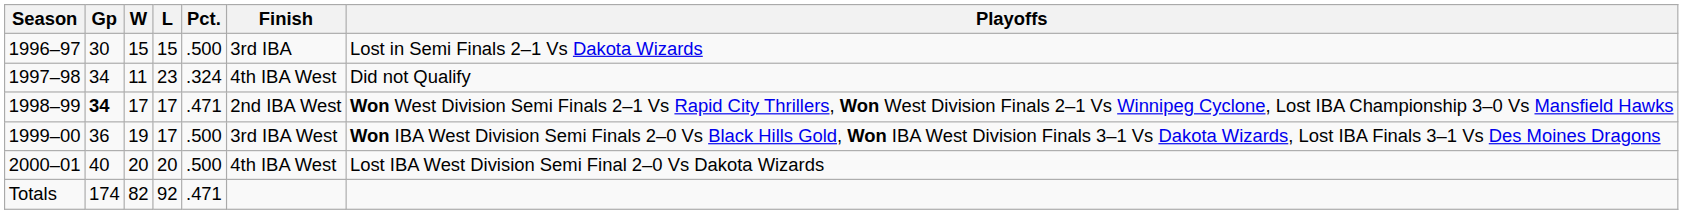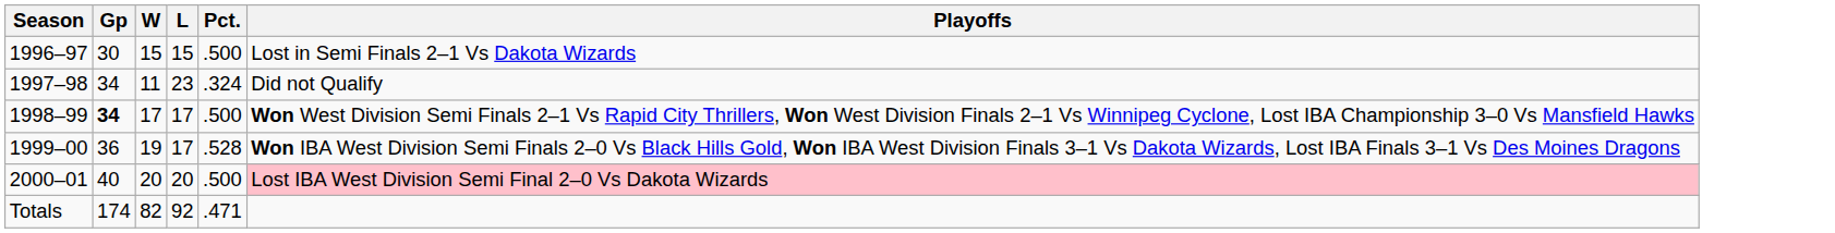- column: Finish | 3rd IBA | 4th IBA West | 2nd IBA West | 3rd IBA West | 4th IBA West
1998–99 | Pct.: .471 -> .500
1999–00 | Pct.: .500 -> .528
2000–01 | Playoffs: no background -> pink background
